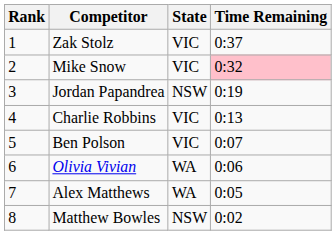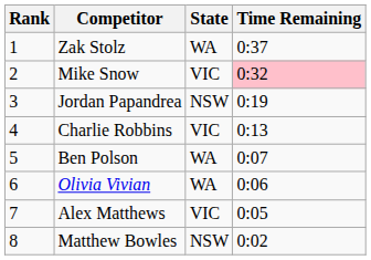Zak Stolz | State: VIC -> WA
Ben Polson | State: VIC -> WA
Alex Matthews | State: WA -> VIC
